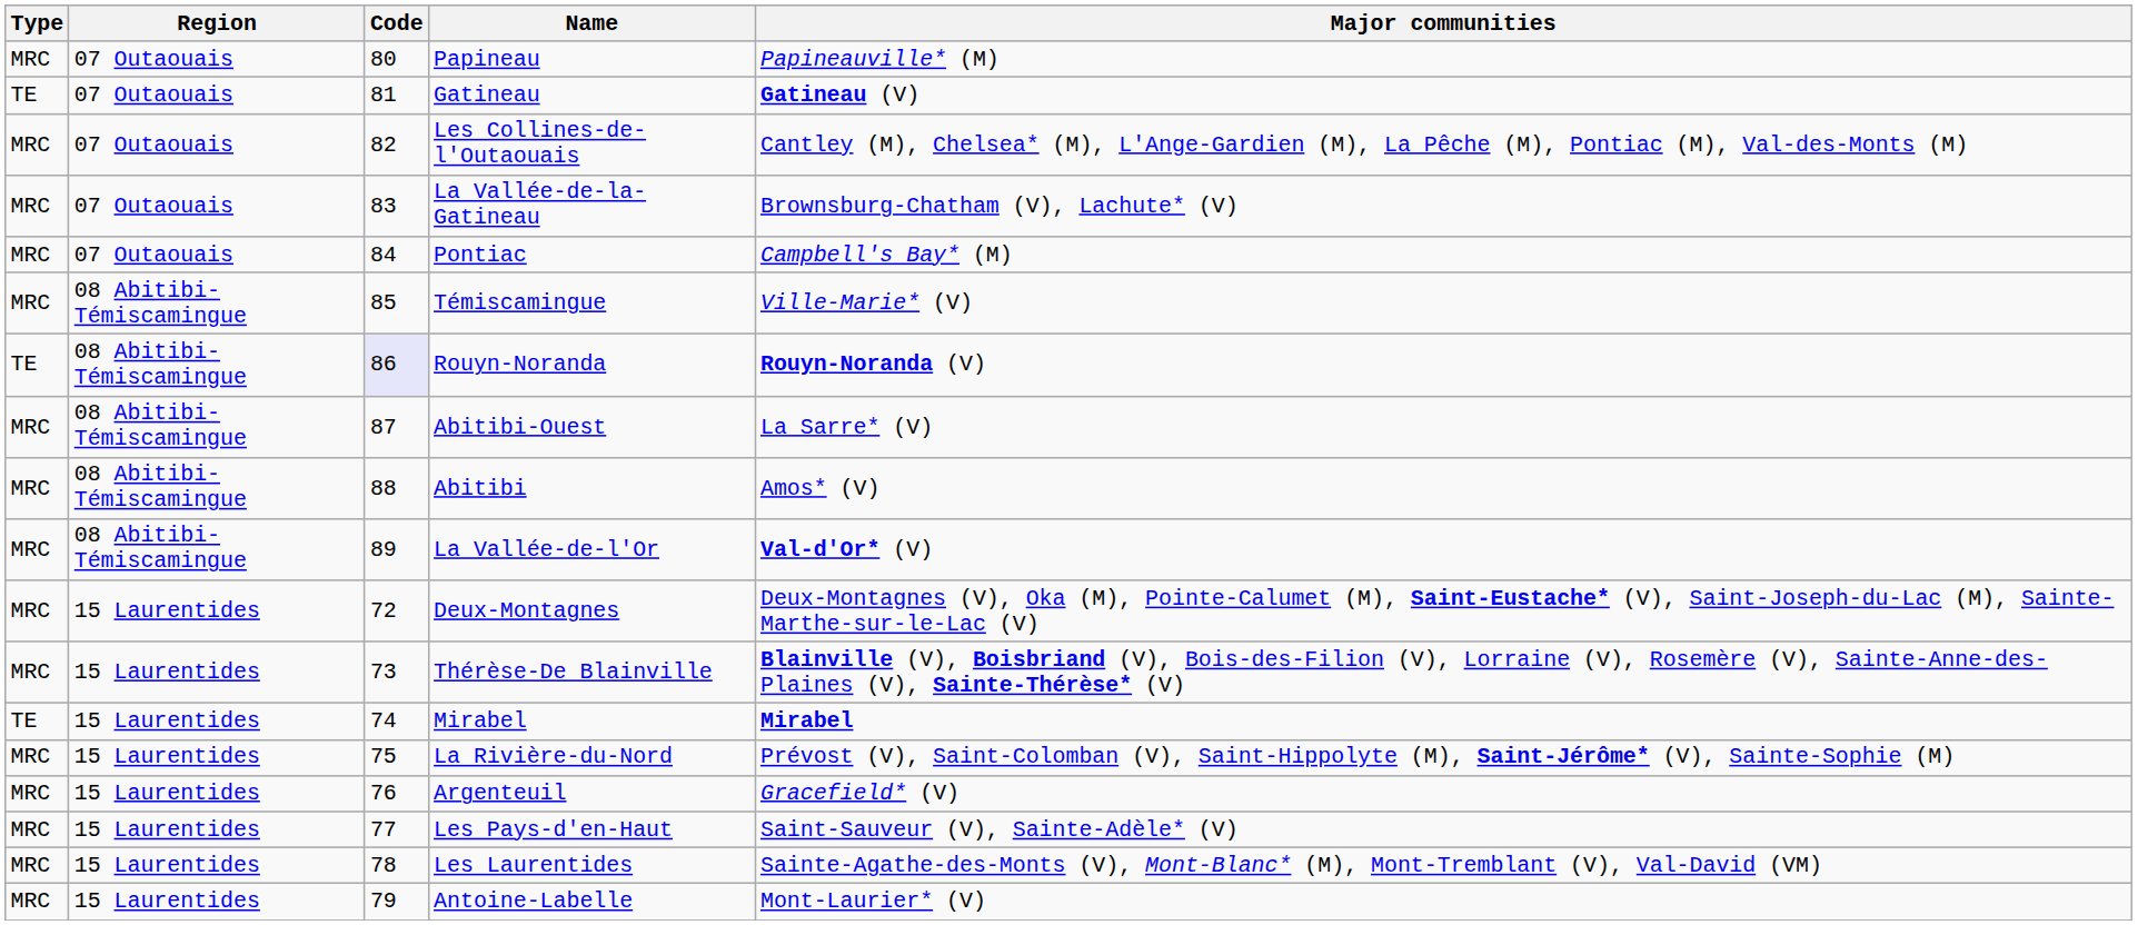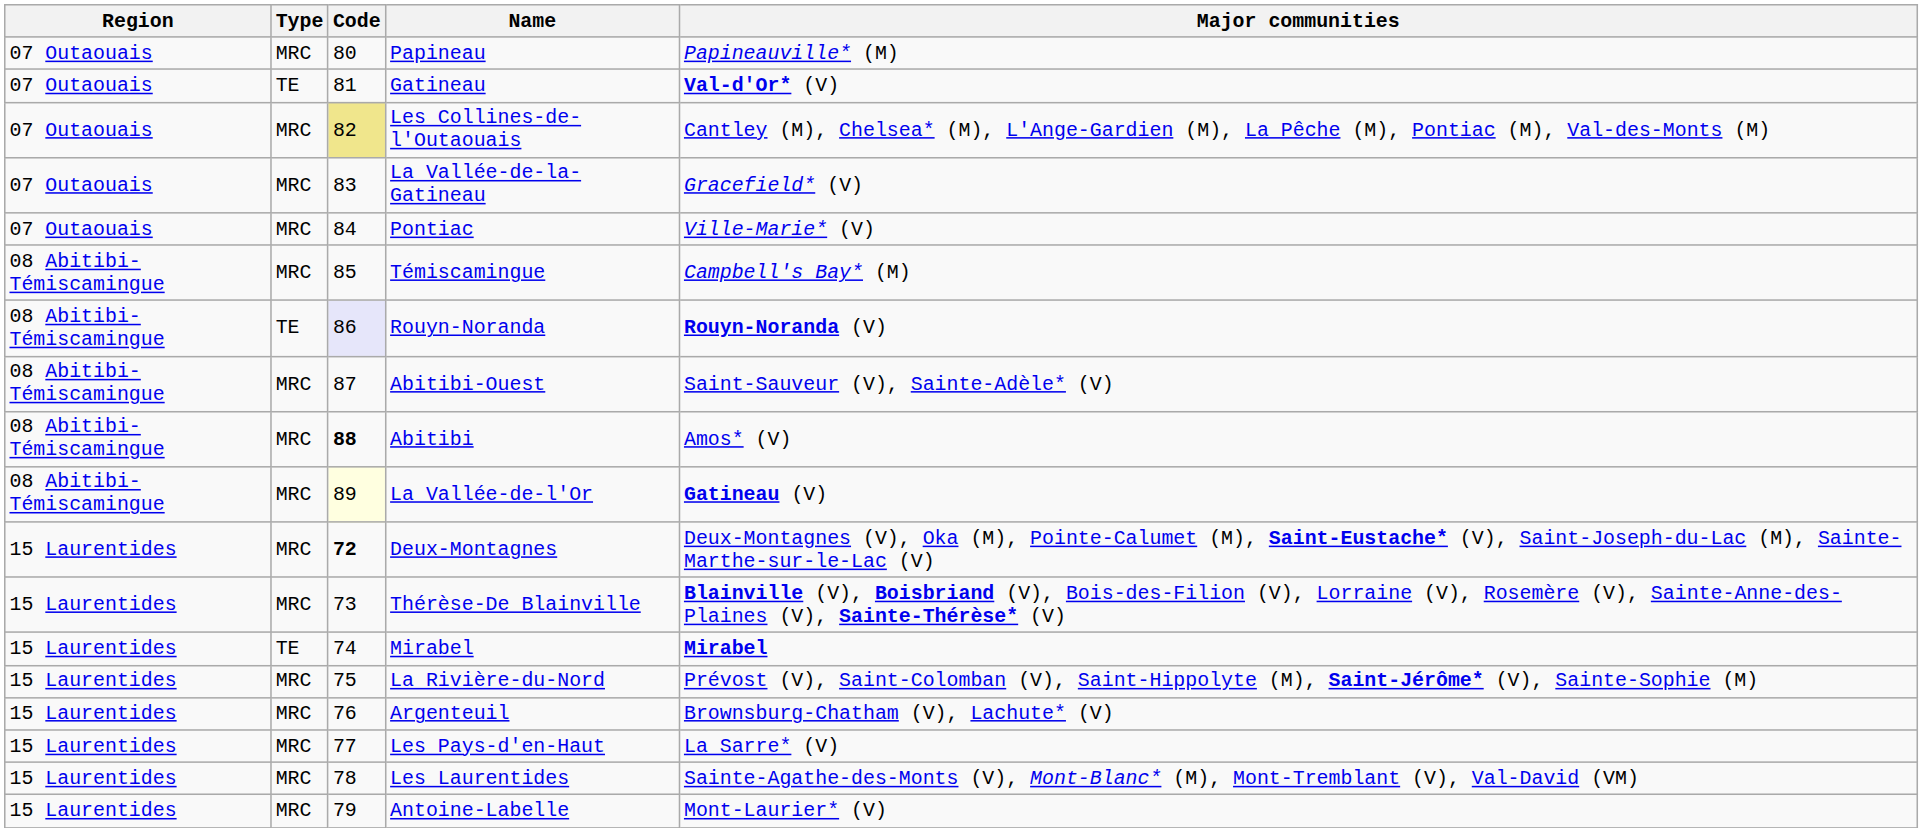columns swapped: Region <-> Type
Gatineau | Major communities: Gatineau (V) -> Val-d'Or* (V)
Les Collines-de-l'Outaouais | Code: no background -> khaki background
La Vallée-de-la-Gatineau | Major communities: Brownsburg-Chatham (V), Lachute* (V) -> Gracefield* (V)
Pontiac | Major communities: Campbell's Bay* (M) -> Ville-Marie* (V)
Témiscamingue | Major communities: Ville-Marie* (V) -> Campbell's Bay* (M)
Abitibi-Ouest | Major communities: La Sarre* (V) -> Saint-Sauveur (V), Sainte-Adèle* (V)
Abitibi | Code: normal -> bold
La Vallée-de-l'Or | Code: no background -> lightyellow background
La Vallée-de-l'Or | Major communities: Val-d'Or* (V) -> Gatineau (V)
Deux-Montagnes | Code: normal -> bold
Argenteuil | Major communities: Gracefield* (V) -> Brownsburg-Chatham (V), Lachute* (V)
Les Pays-d'en-Haut | Major communities: Saint-Sauveur (V), Sainte-Adèle* (V) -> La Sarre* (V)
